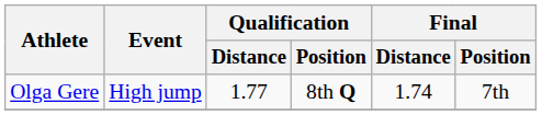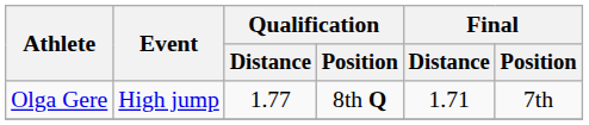Olga Gere | Final / Distance: 1.74 -> 1.71
